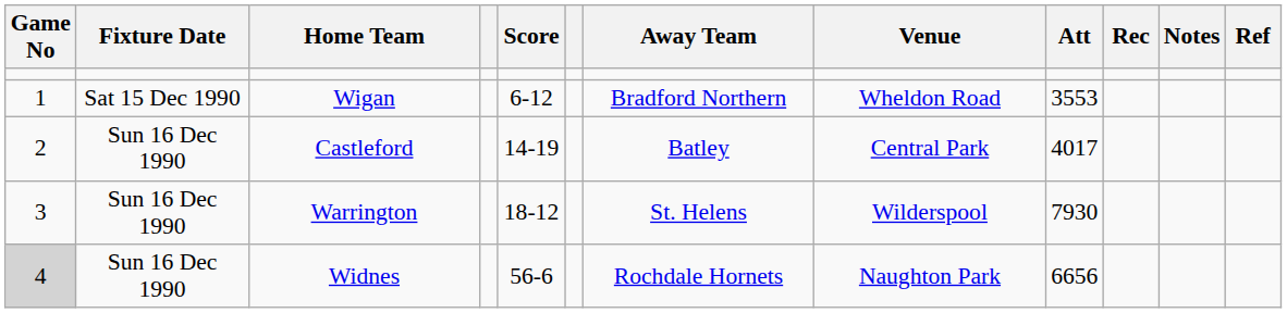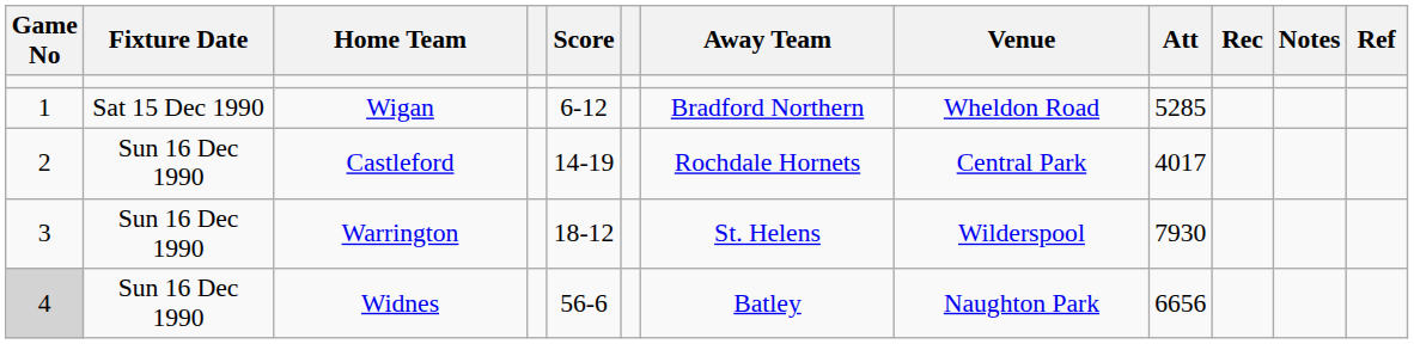Wigan | Att: 3553 -> 5285
Castleford | Away Team: Batley -> Rochdale Hornets
Widnes | Away Team: Rochdale Hornets -> Batley
